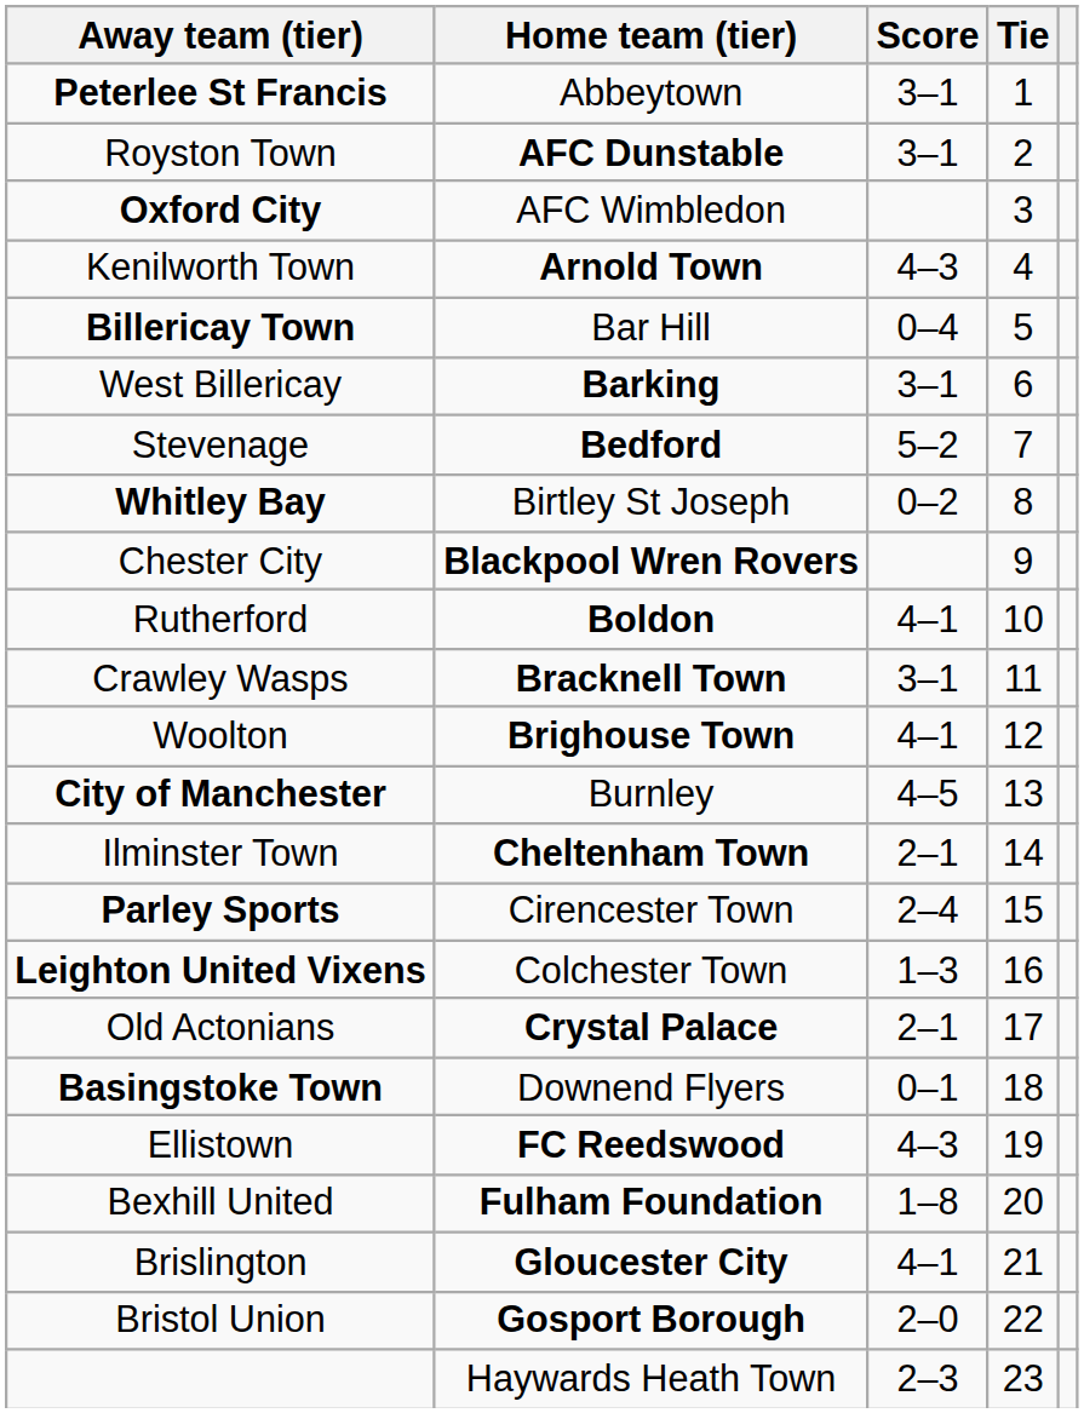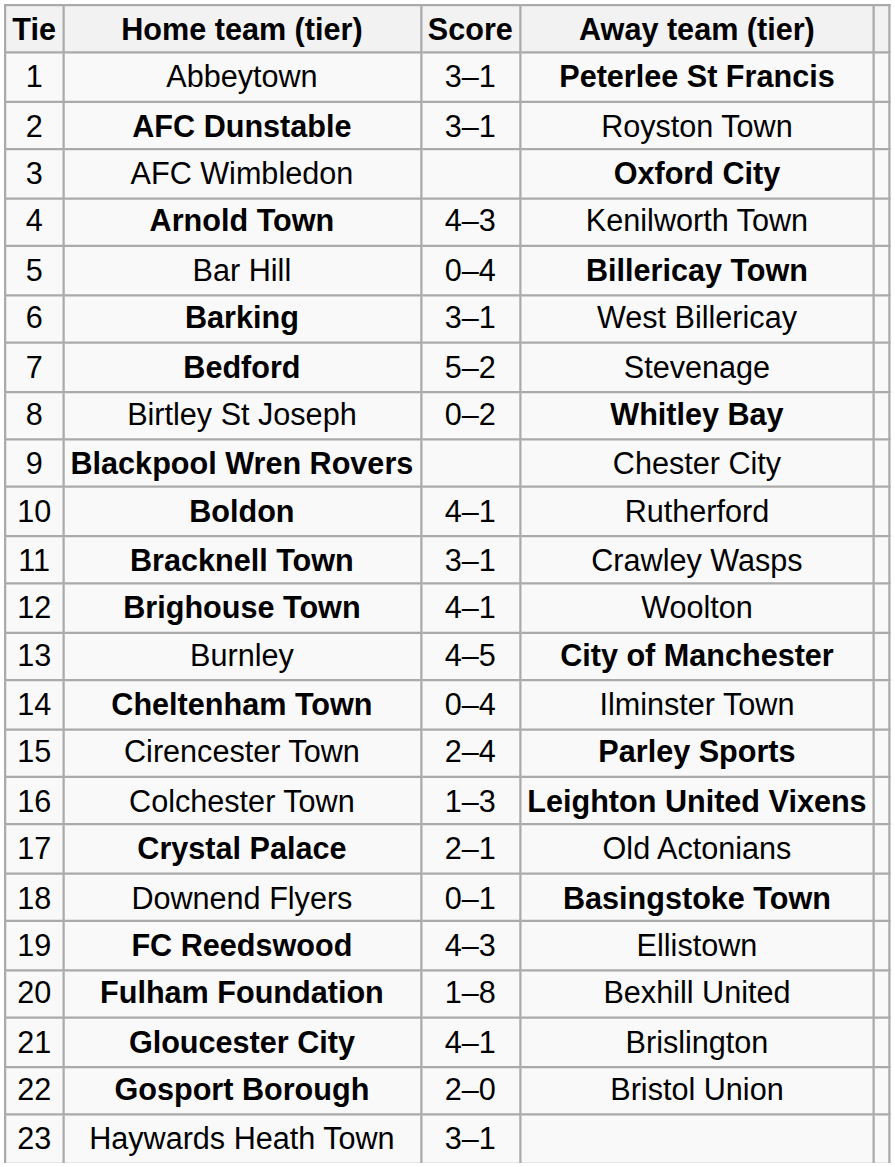columns swapped: Tie <-> Away team (tier)
Cheltenham Town | Score: 2–1 -> 0–4
Haywards Heath Town | Score: 2–3 -> 3–1
